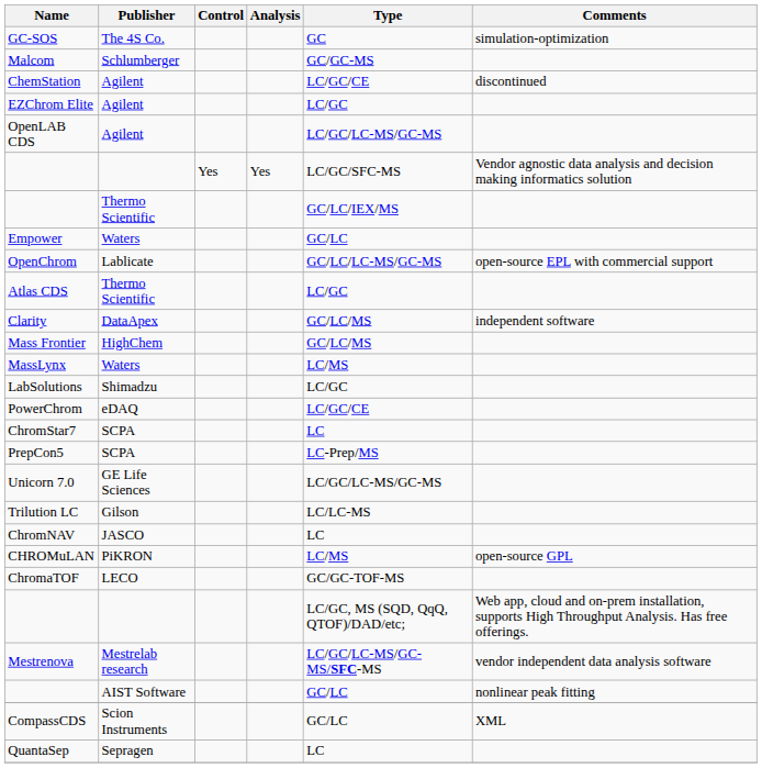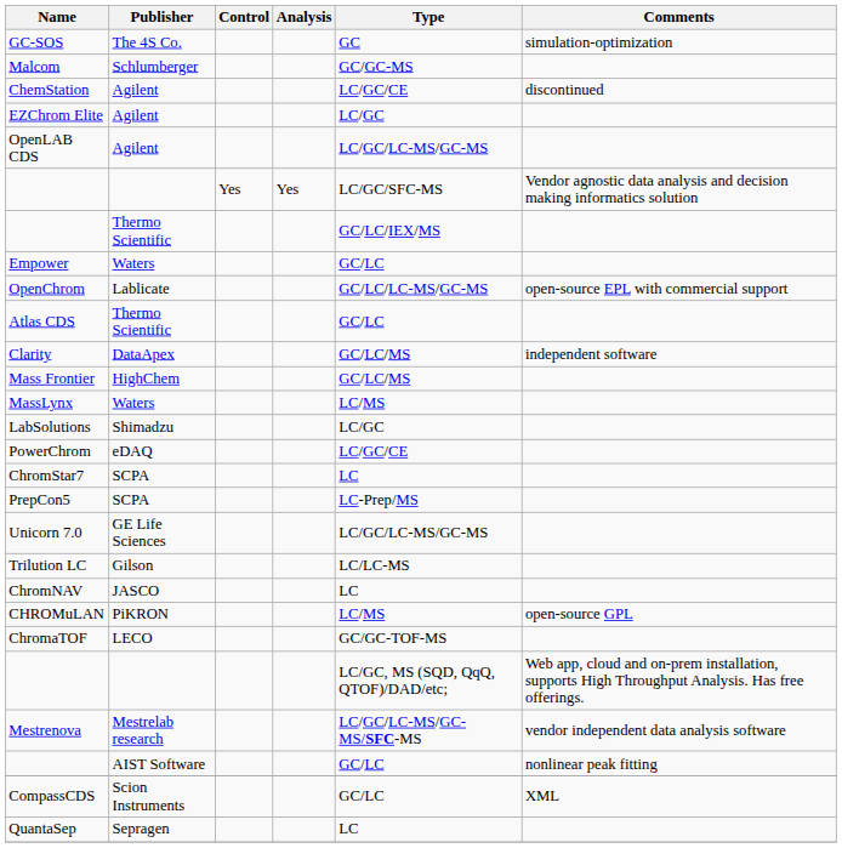Atlas CDS | Type: LC/GC -> GC/LC
